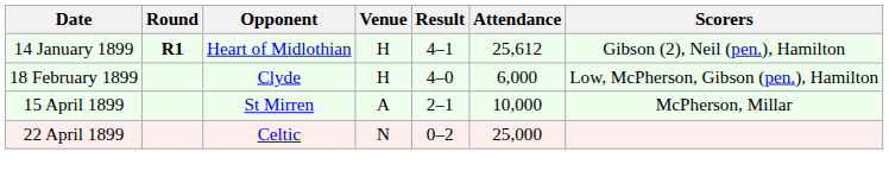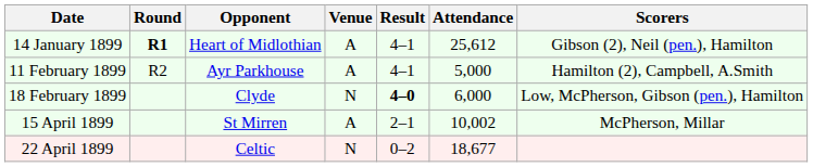14 January 1899 | Venue: H -> A
+ row: 11 February 1899 | R2 | Ayr Parkhouse | A | 4–1 | 5,000 | Hamilton (2), Campbell, A.Smith
18 February 1899 | Venue: H -> N
18 February 1899 | Result: normal -> bold
15 April 1899 | Attendance: 10,000 -> 10,002
22 April 1899 | Attendance: 25,000 -> 18,677
